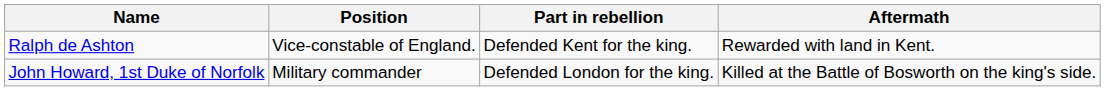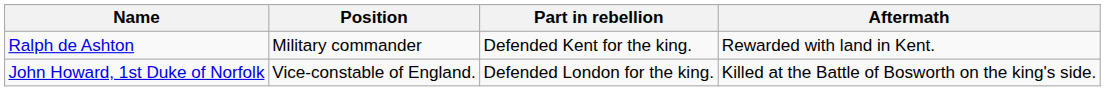Ralph de Ashton | Position: Vice-constable of England. -> Military commander
John Howard, 1st Duke of Norfolk | Position: Military commander -> Vice-constable of England.
